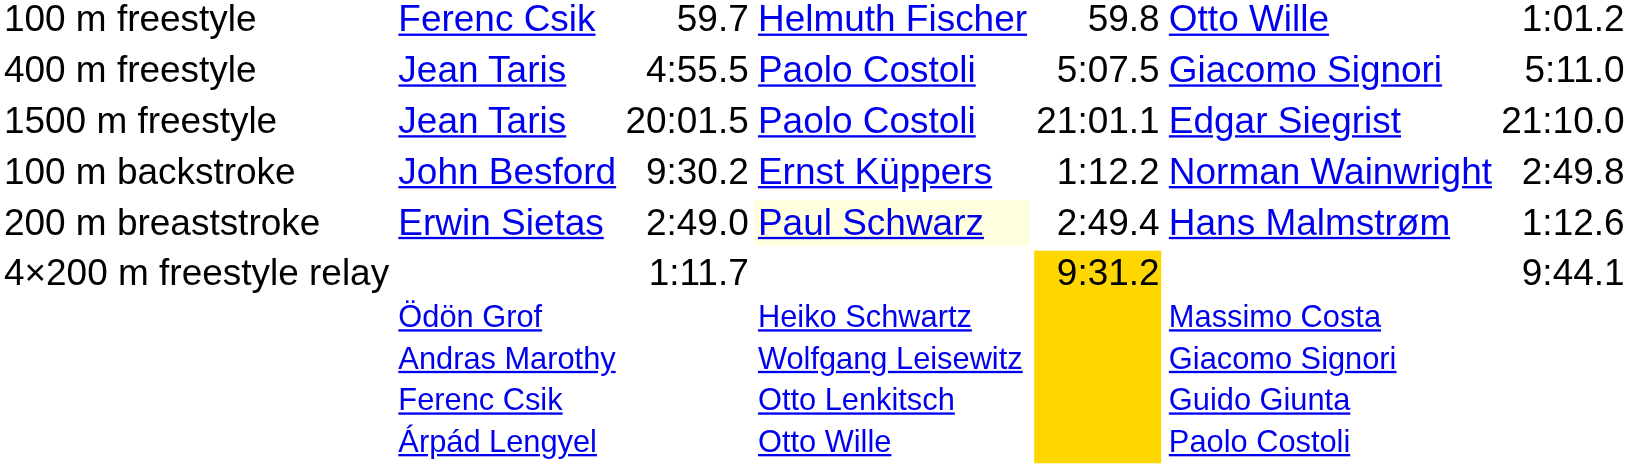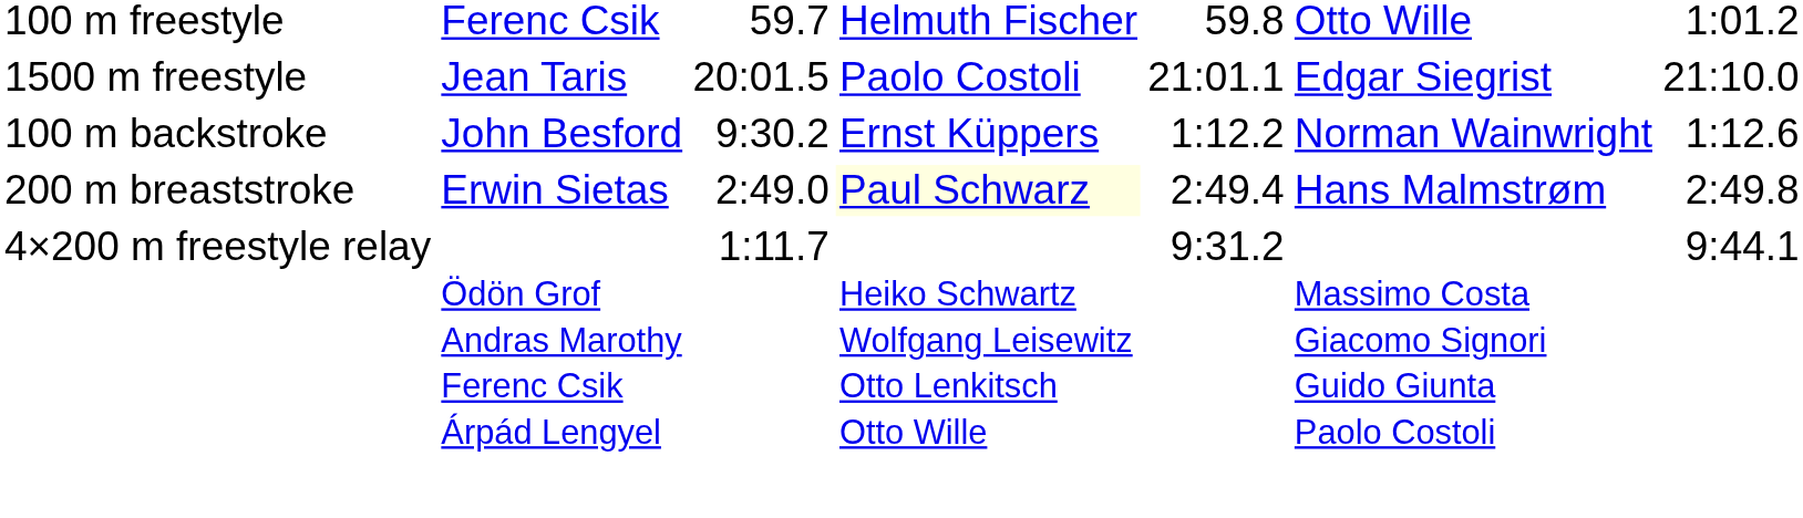- row: 400 m freestyle | Jean Taris | 4:55.5 | Paolo Costoli | 5:07.5 | Giacomo Signori | 5:11.0
100 m backstroke | column 7: 2:49.8 -> 1:12.6
200 m breaststroke | column 7: 1:12.6 -> 2:49.8
4×200 m freestyle relay | column 5: gold background -> no background
